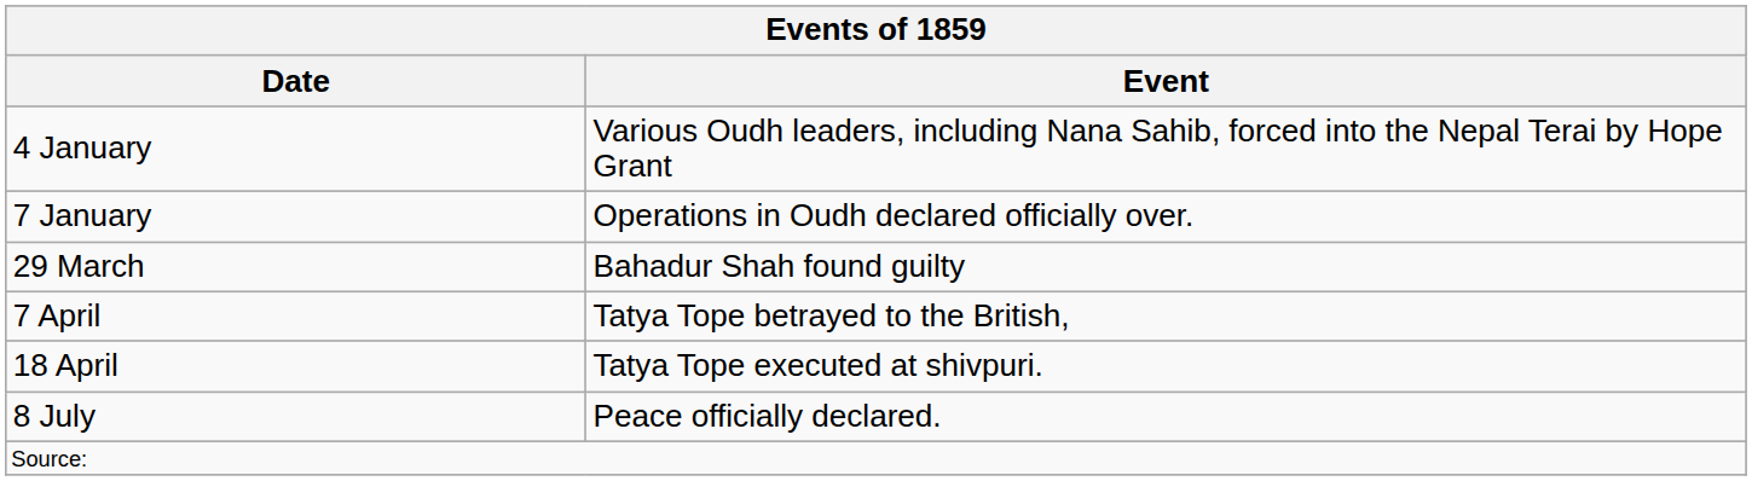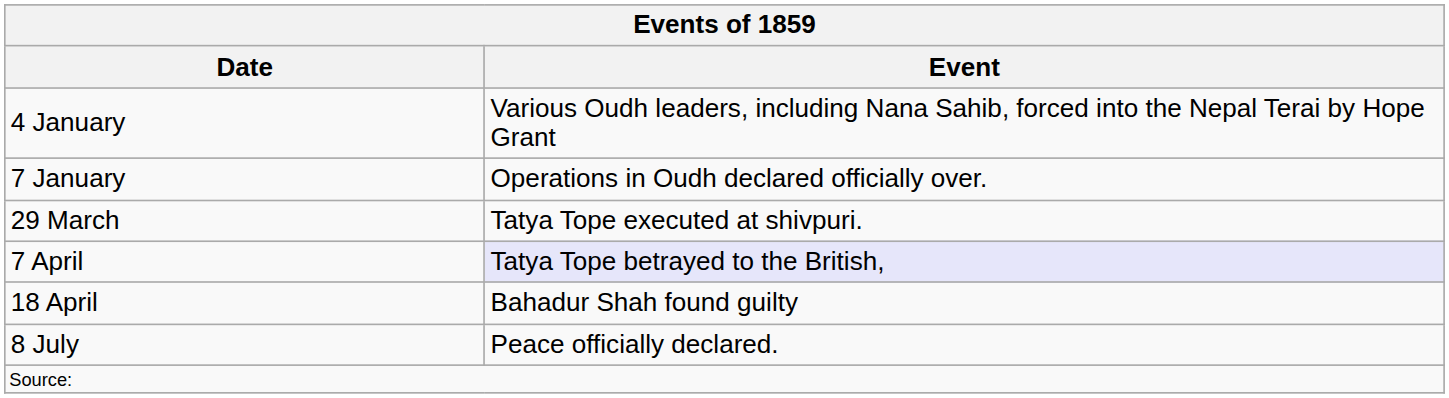29 March | Event: Bahadur Shah found guilty -> Tatya Tope executed at shivpuri.
7 April | Event: no background -> lavender background
18 April | Event: Tatya Tope executed at shivpuri. -> Bahadur Shah found guilty
